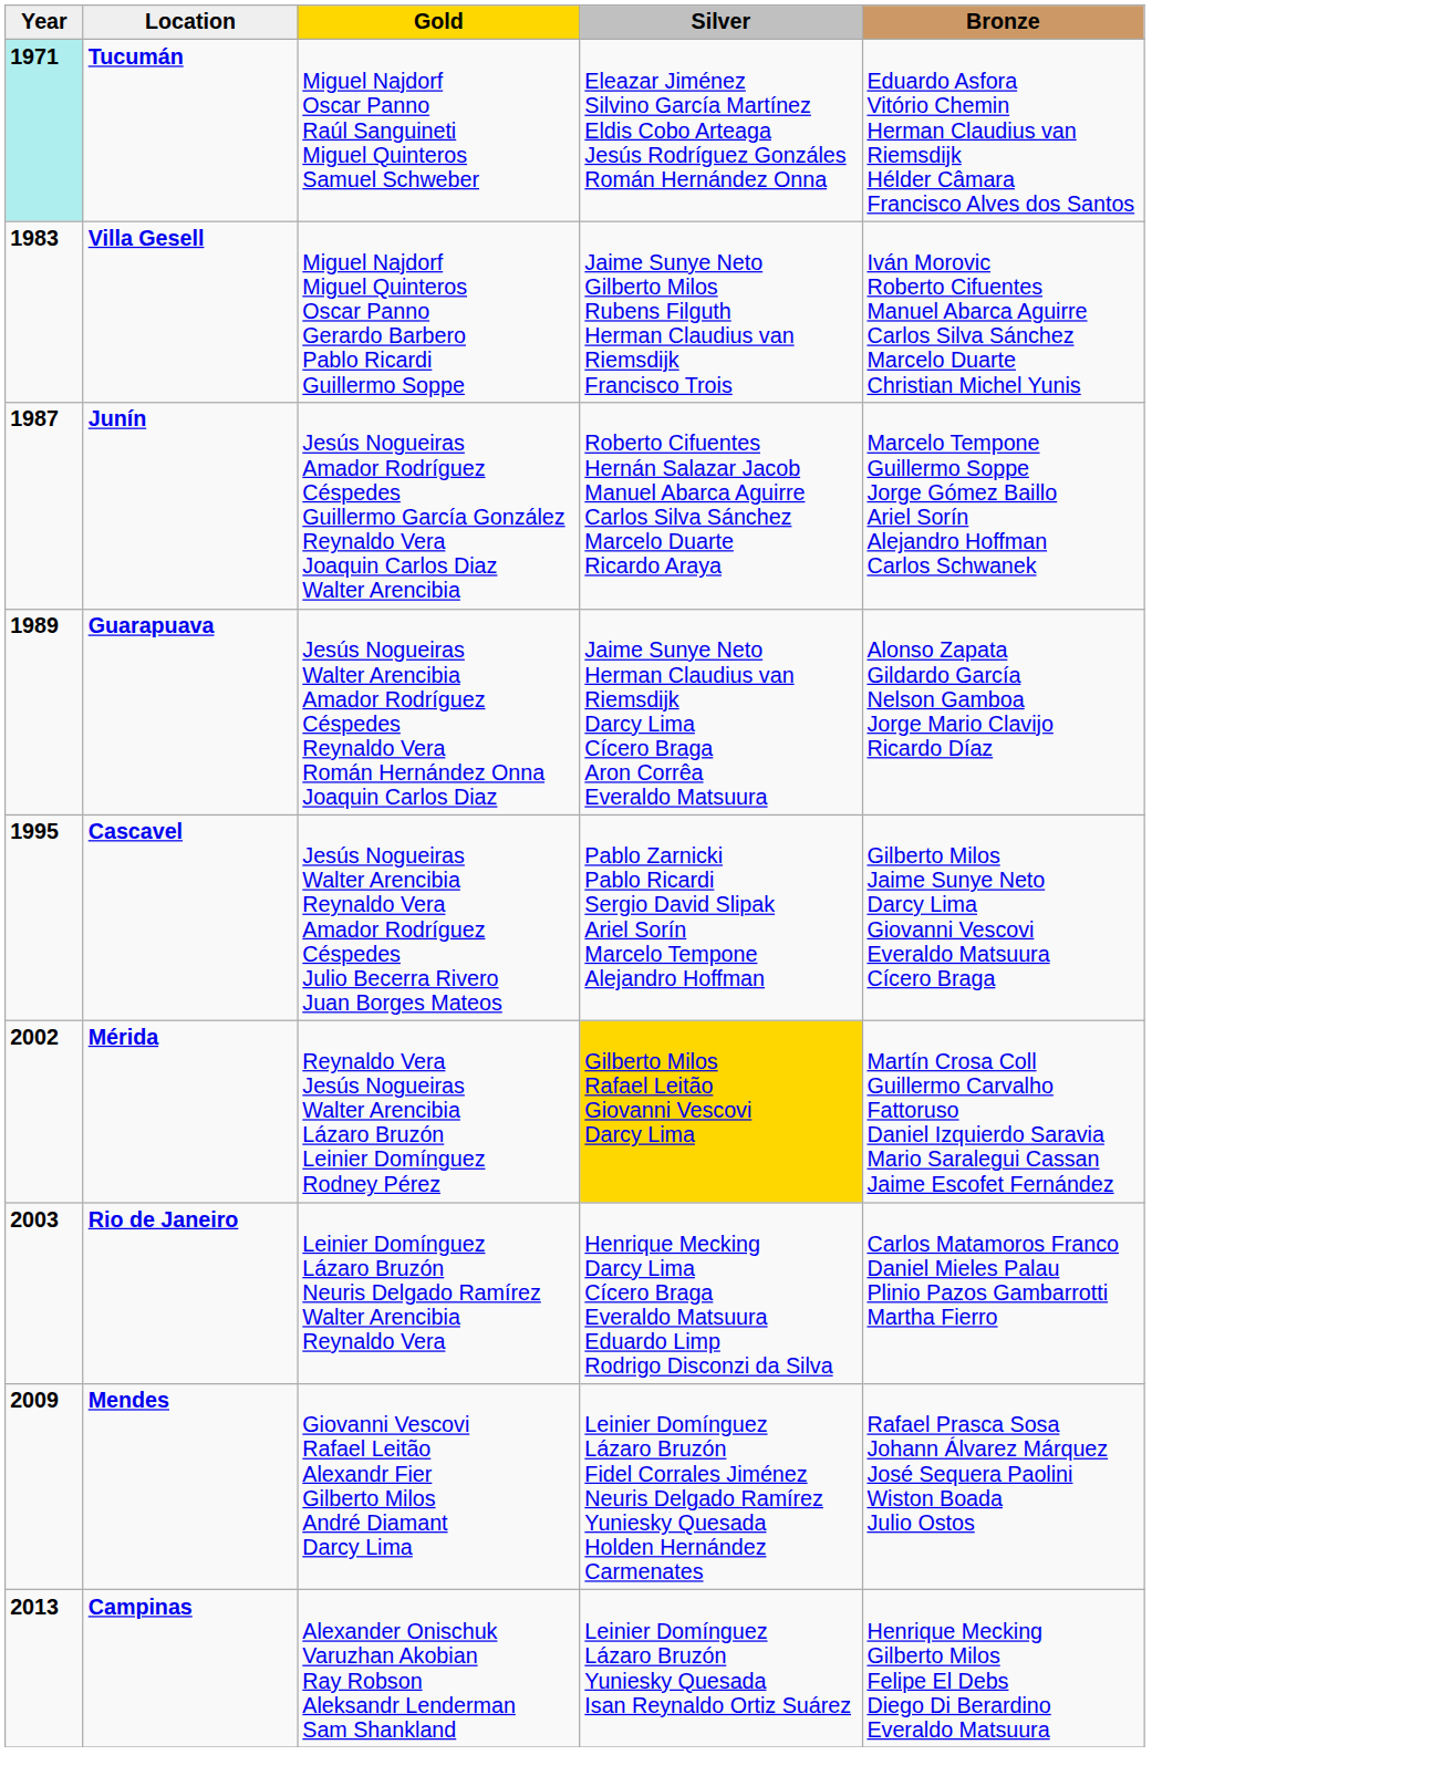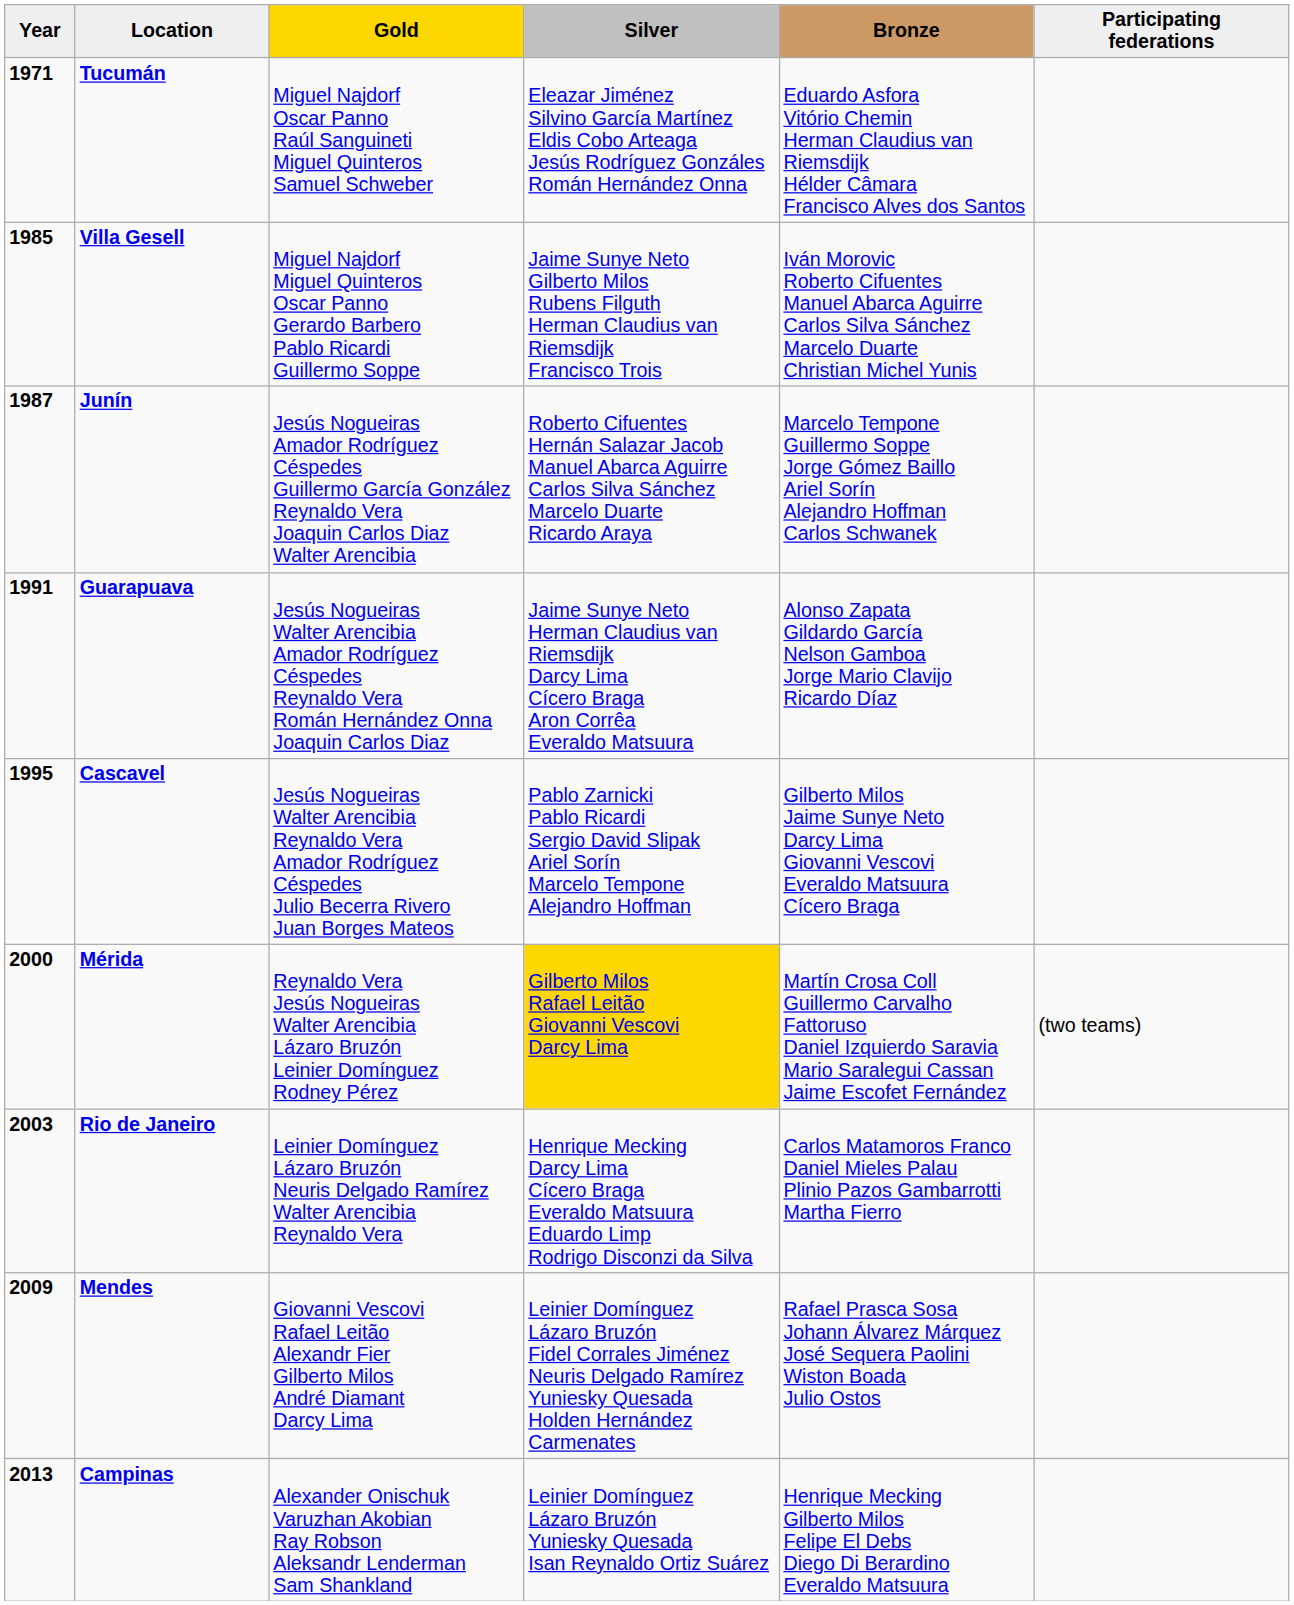+ column: Participating federations | (two teams)
Tucumán | Year: paleturquoise background -> no background
Villa Gesell | Year: 1983 -> 1985
Guarapuava | Year: 1989 -> 1991
Mérida | Year: 2002 -> 2000
